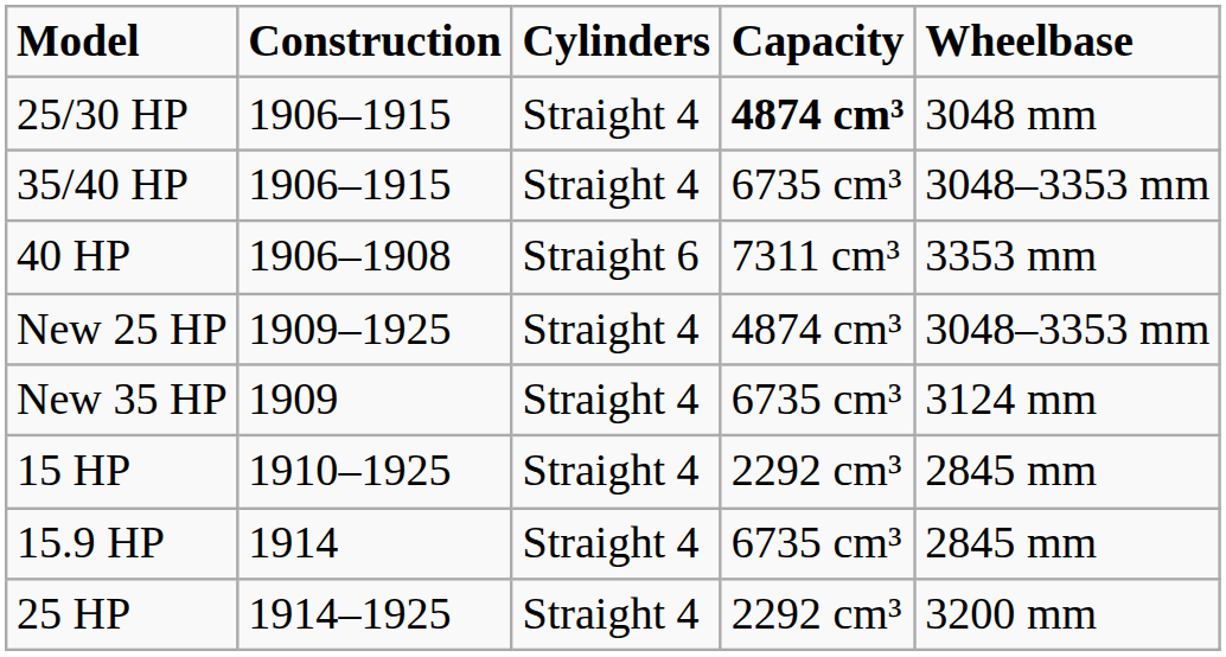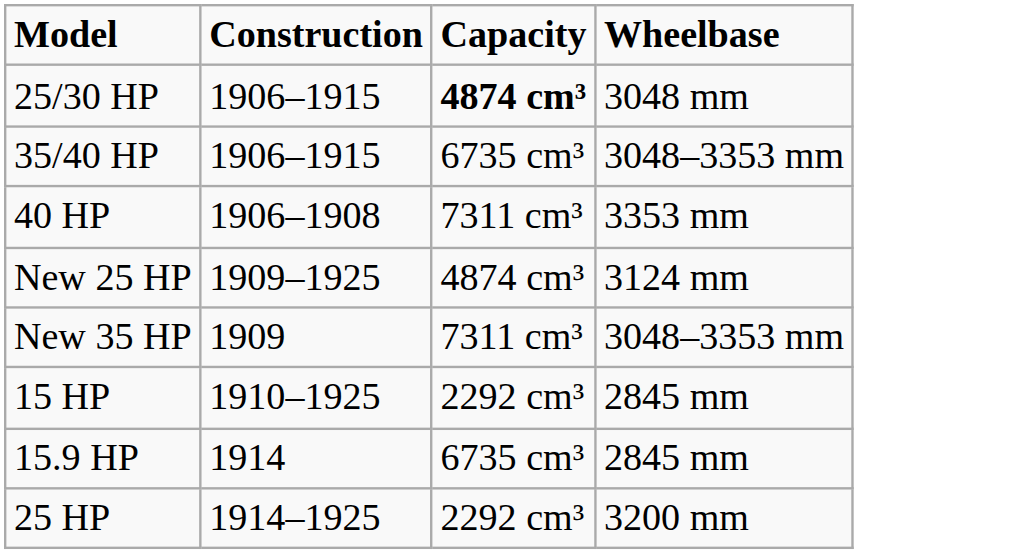- column: Cylinders | Straight 4 | Straight 4 | Straight 6 | Straight 4 | Straight 4 | Straight 4 | Straight 4 | Straight 4
New 25 HP | Wheelbase: 3048–3353 mm -> 3124 mm
New 35 HP | Capacity: 6735 cm³ -> 7311 cm³
New 35 HP | Wheelbase: 3124 mm -> 3048–3353 mm
